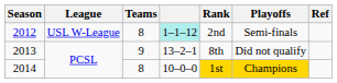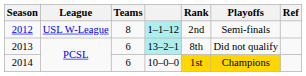2013 | Teams: 9 -> 6
2013 | column 4: no background -> paleturquoise background
2014 | Teams: 8 -> 6
